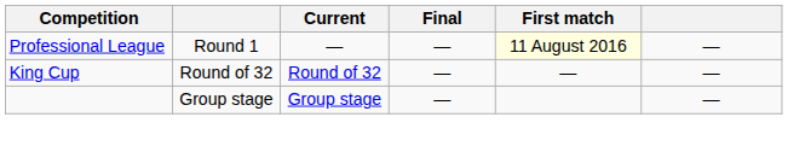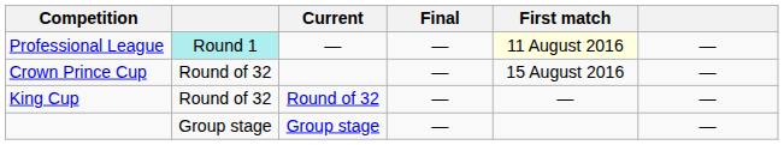Professional League | column 2: no background -> paleturquoise background
+ row: Crown Prince Cup | Round of 32 | — | 15 August 2016 | —
